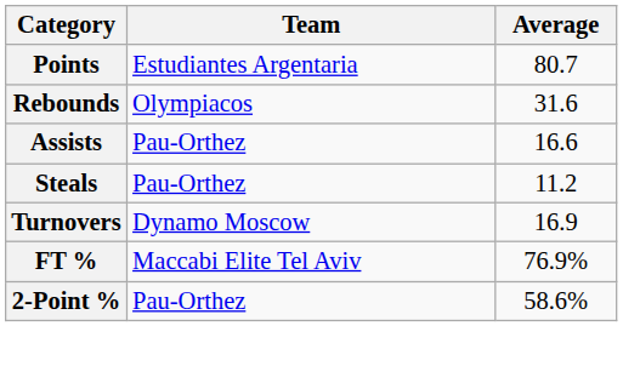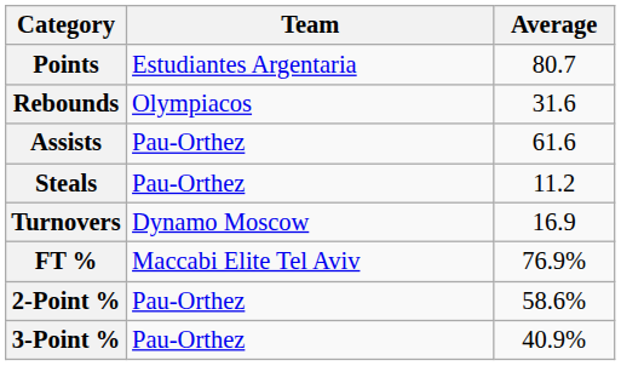Assists | Average: 16.6 -> 61.6
+ row: 3-Point % | Pau-Orthez | 40.9%
